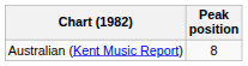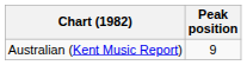Australian (Kent Music Report) | Peak position: 8 -> 9
